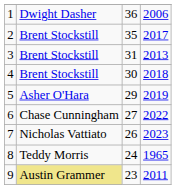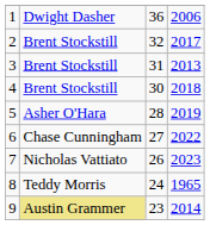2 | column 3: 35 -> 32
5 | column 3: 29 -> 28
9 | column 4: 2011 -> 2014
